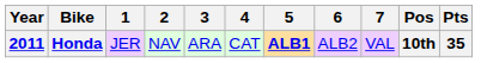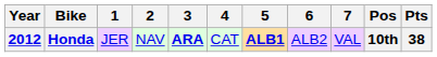Honda | Year: 2011 -> 2012
Honda | 3: normal -> bold
Honda | Pts: 35 -> 38
